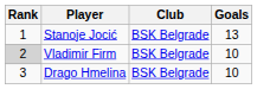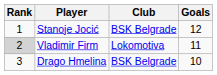Stanoje Jocić | Goals: 13 -> 12
Vladimir Firm | Club: BSK Belgrade -> Lokomotiva
Vladimir Firm | Goals: 10 -> 11
